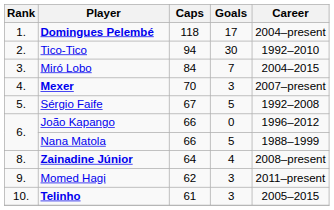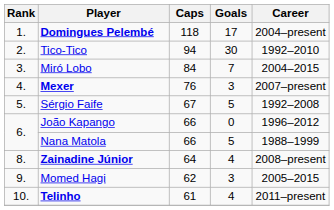Mexer | Caps: 70 -> 76
Momed Hagi | Career: 2011–present -> 2005–2015
Telinho | Goals: 3 -> 4
Telinho | Career: 2005–2015 -> 2011–present
